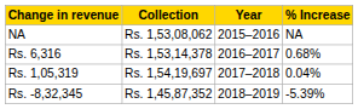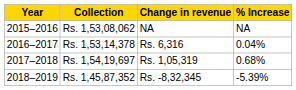columns swapped: Year <-> Change in revenue
Rs. 1,53,14,378 | % Increase: 0.68% -> 0.04%
Rs. 1,54,19,697 | % Increase: 0.04% -> 0.68%
